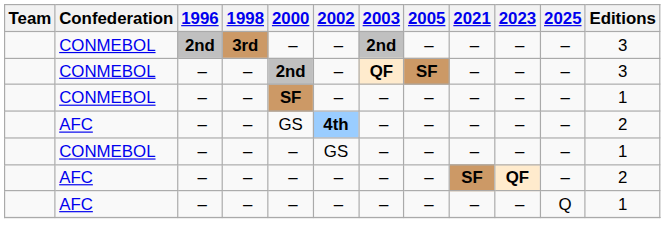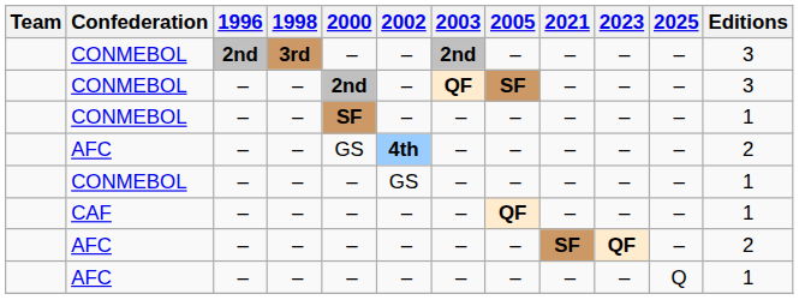+ row: CAF | – | – | – | – | – | QF | – | – | – | 1
